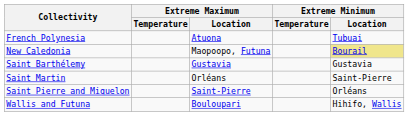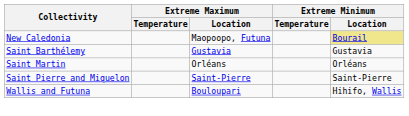- row: French Polynesia | Atuona | Tubuai
Saint Martin | Extreme Minimum / Location: Saint-Pierre -> Orléans
Saint Pierre and Miquelon | Extreme Minimum / Location: Orléans -> Saint-Pierre
